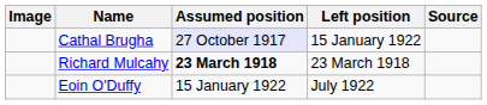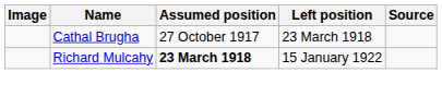Cathal Brugha | Assumed position: lavender background -> no background
Cathal Brugha | Left position: 15 January 1922 -> 23 March 1918
Richard Mulcahy | Left position: 23 March 1918 -> 15 January 1922
- row: Eoin O'Duffy | 15 January 1922 | July 1922
